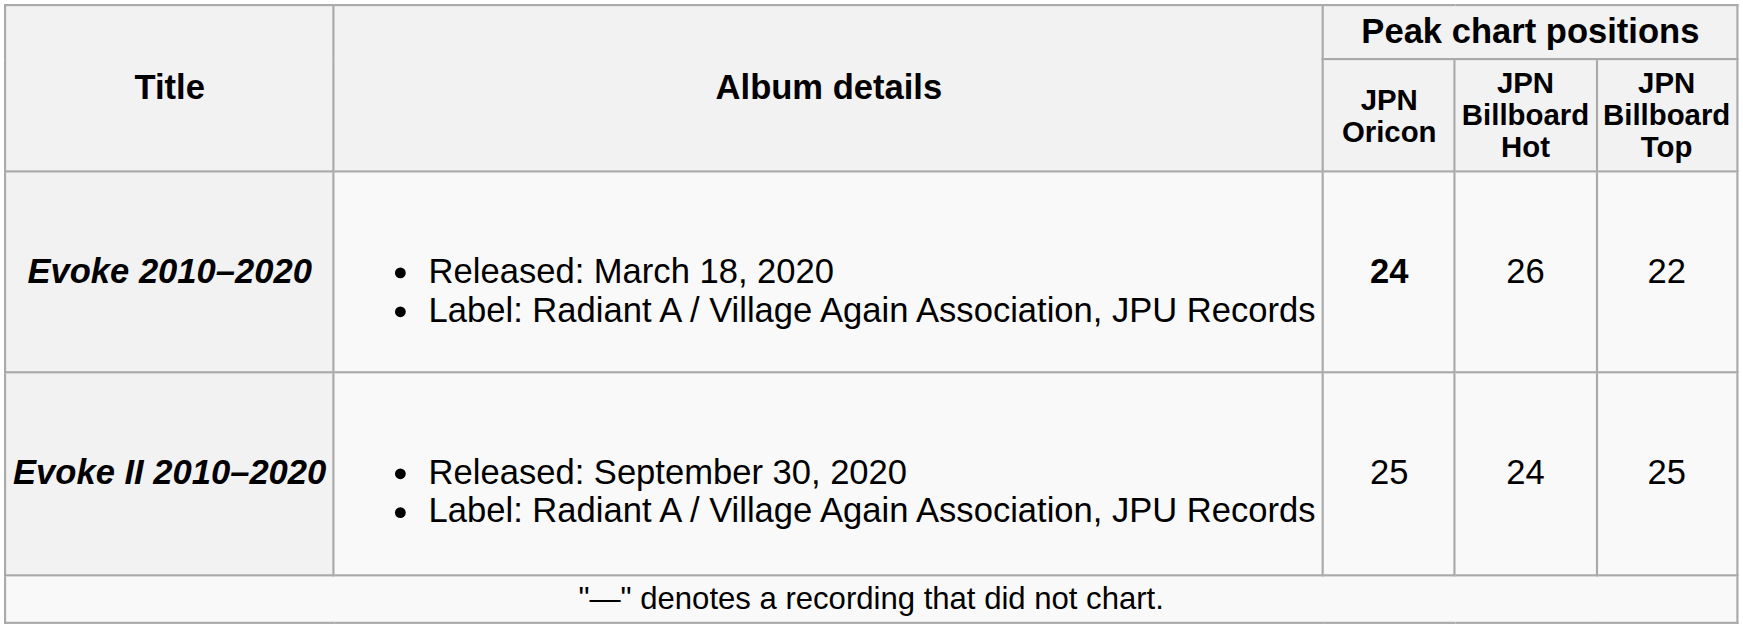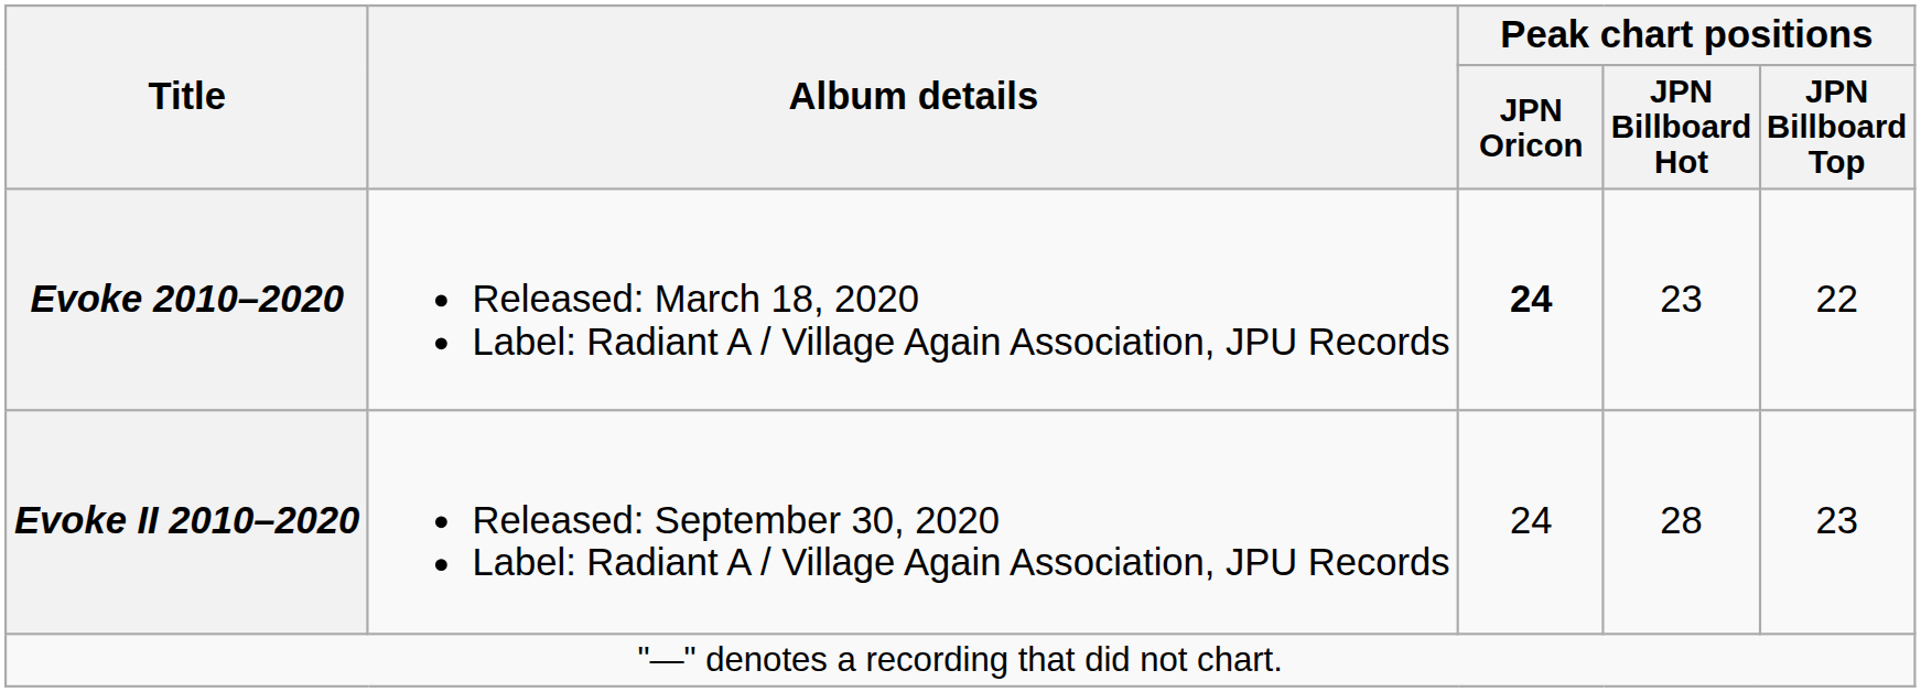Evoke 2010–2020 | Peak chart positions / JPN Billboard Hot: 26 -> 23
Evoke II 2010–2020 | Peak chart positions / JPN Oricon: 25 -> 24
Evoke II 2010–2020 | Peak chart positions / JPN Billboard Hot: 24 -> 28
Evoke II 2010–2020 | Peak chart positions / JPN Billboard Top: 25 -> 23
